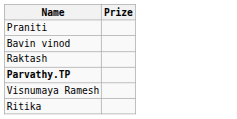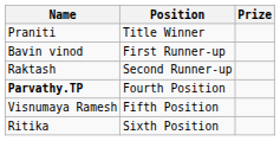+ column: Position | Title Winner | First Runner-up | Second Runner-up | Fourth Position | Fifth Position | Sixth Position
